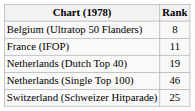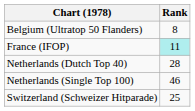France (IFOP) | Rank: no background -> paleturquoise background
Netherlands (Dutch Top 40) | Rank: 19 -> 28
